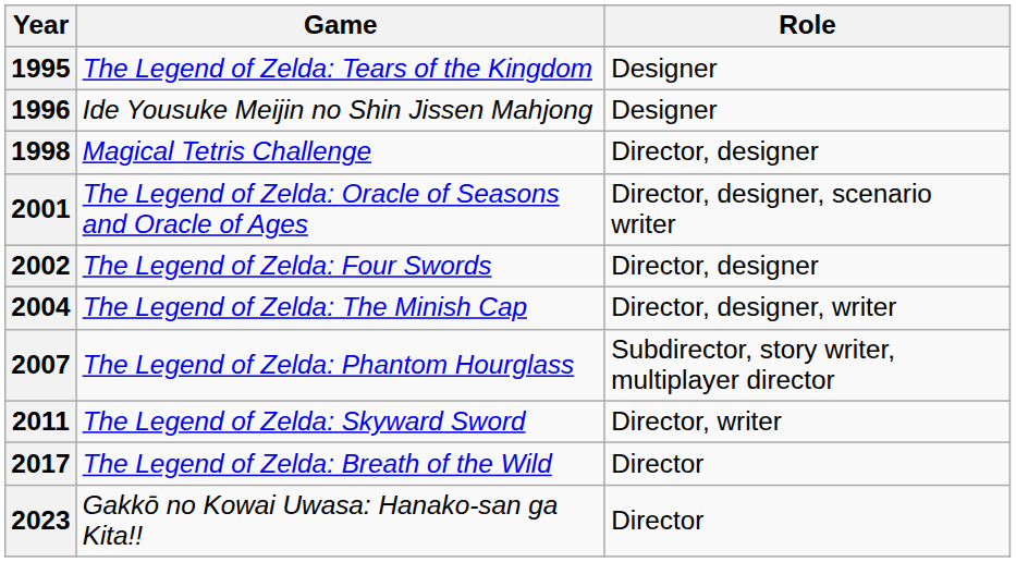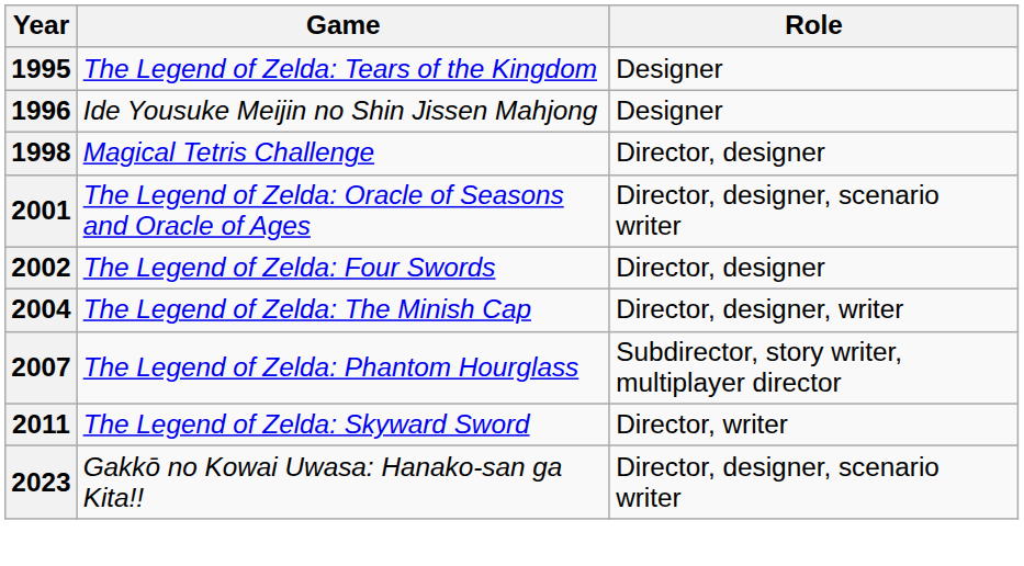- row: 2017 | The Legend of Zelda: Breath of the Wild | Director
2023 | Role: Director -> Director, designer, scenario writer
